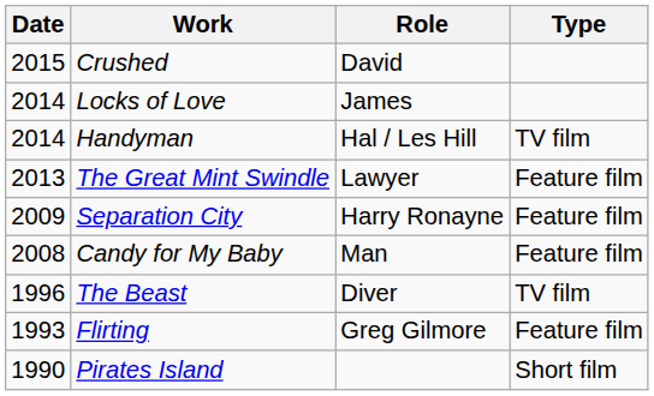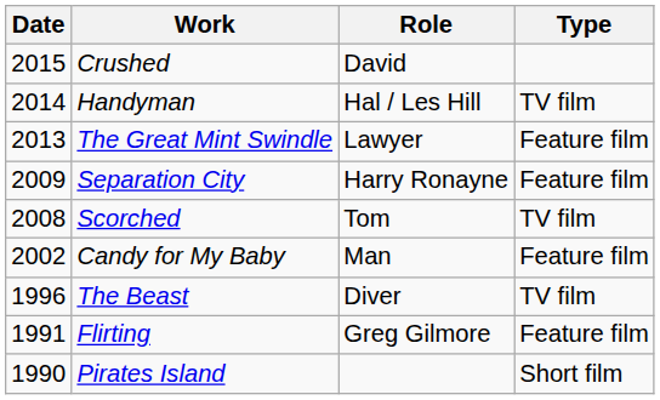- row: 2014 | Locks of Love | James
+ row: 2008 | Scorched | Tom | TV film
Candy for My Baby | Date: 2008 -> 2002
Flirting | Date: 1993 -> 1991
